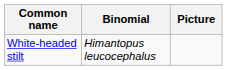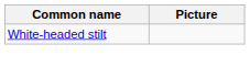- column: Binomial | Himantopus leucocephalus
